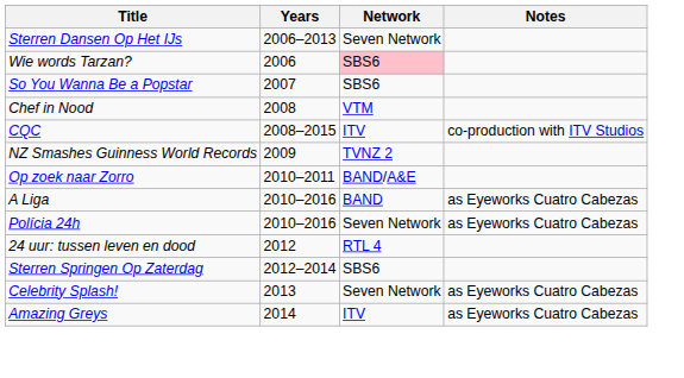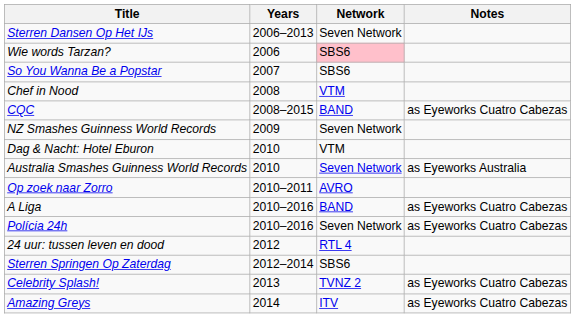CQC | Network: ITV -> BAND
CQC | Notes: co-production with ITV Studios -> as Eyeworks Cuatro Cabezas
NZ Smashes Guinness World Records | Network: TVNZ 2 -> Seven Network
+ row: Dag & Nacht: Hotel Eburon | 2010 | VTM
+ row: Australia Smashes Guinness World Records | 2010 | Seven Network | as Eyeworks Australia
Op zoek naar Zorro | Network: BAND/A&E -> AVRO
Celebrity Splash! | Network: Seven Network -> TVNZ 2
